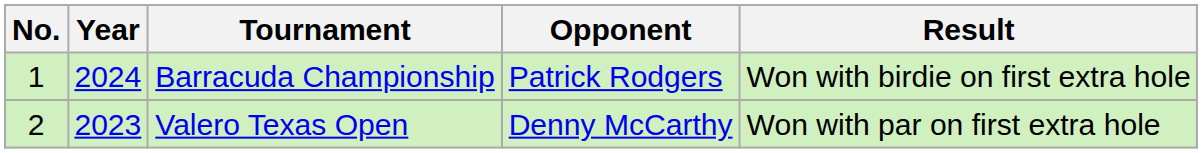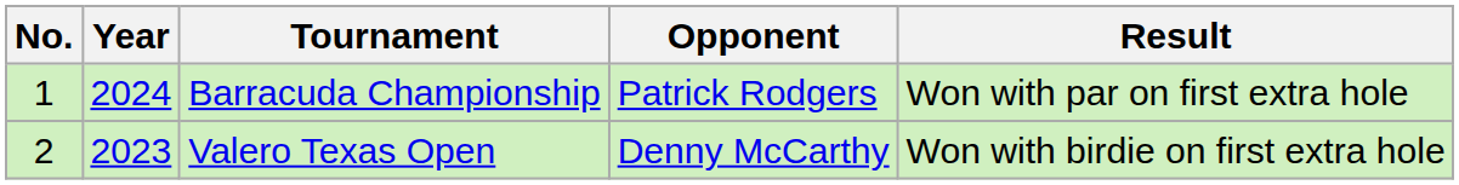Barracuda Championship | Result: Won with birdie on first extra hole -> Won with par on first extra hole
Valero Texas Open | Result: Won with par on first extra hole -> Won with birdie on first extra hole
